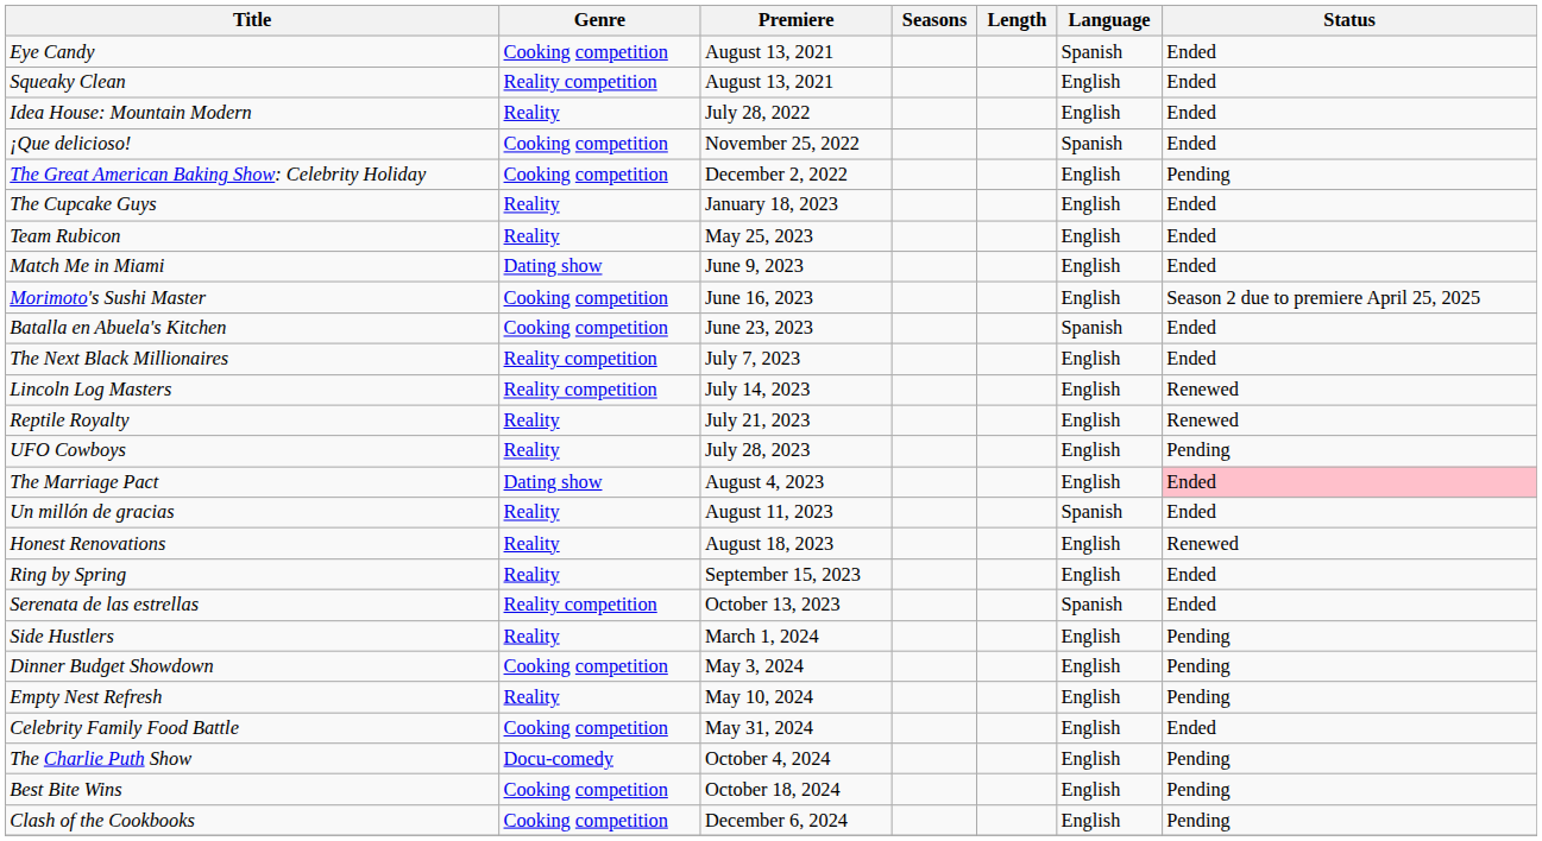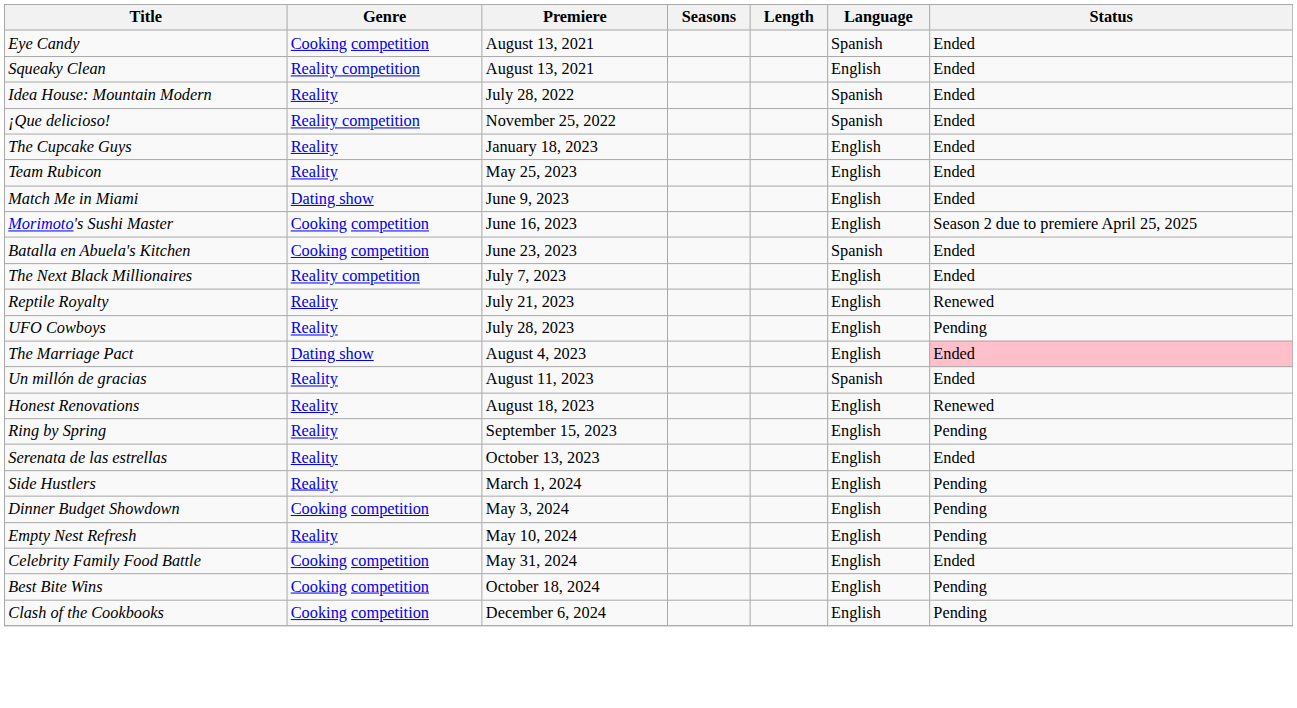Idea House: Mountain Modern | Language: English -> Spanish
¡Que delicioso! | Genre: Cooking competition -> Reality competition
- row: The Great American Baking Show: Celebrity Holiday | Cooking competition | December 2, 2022 | English | Pending
- row: Lincoln Log Masters | Reality competition | July 14, 2023 | English | Renewed
Ring by Spring | Status: Ended -> Pending
Serenata de las estrellas | Genre: Reality competition -> Reality
Serenata de las estrellas | Language: Spanish -> English
- row: The Charlie Puth Show | Docu-comedy | October 4, 2024 | English | Pending
